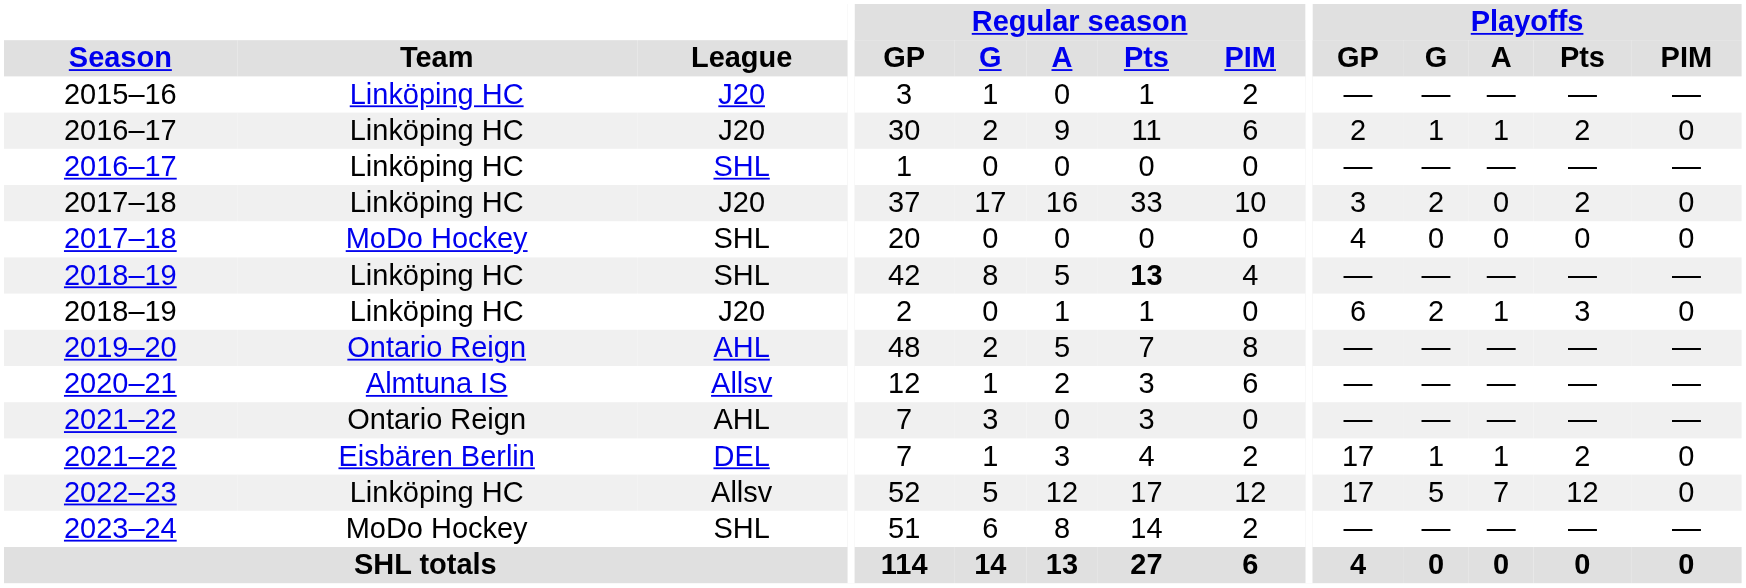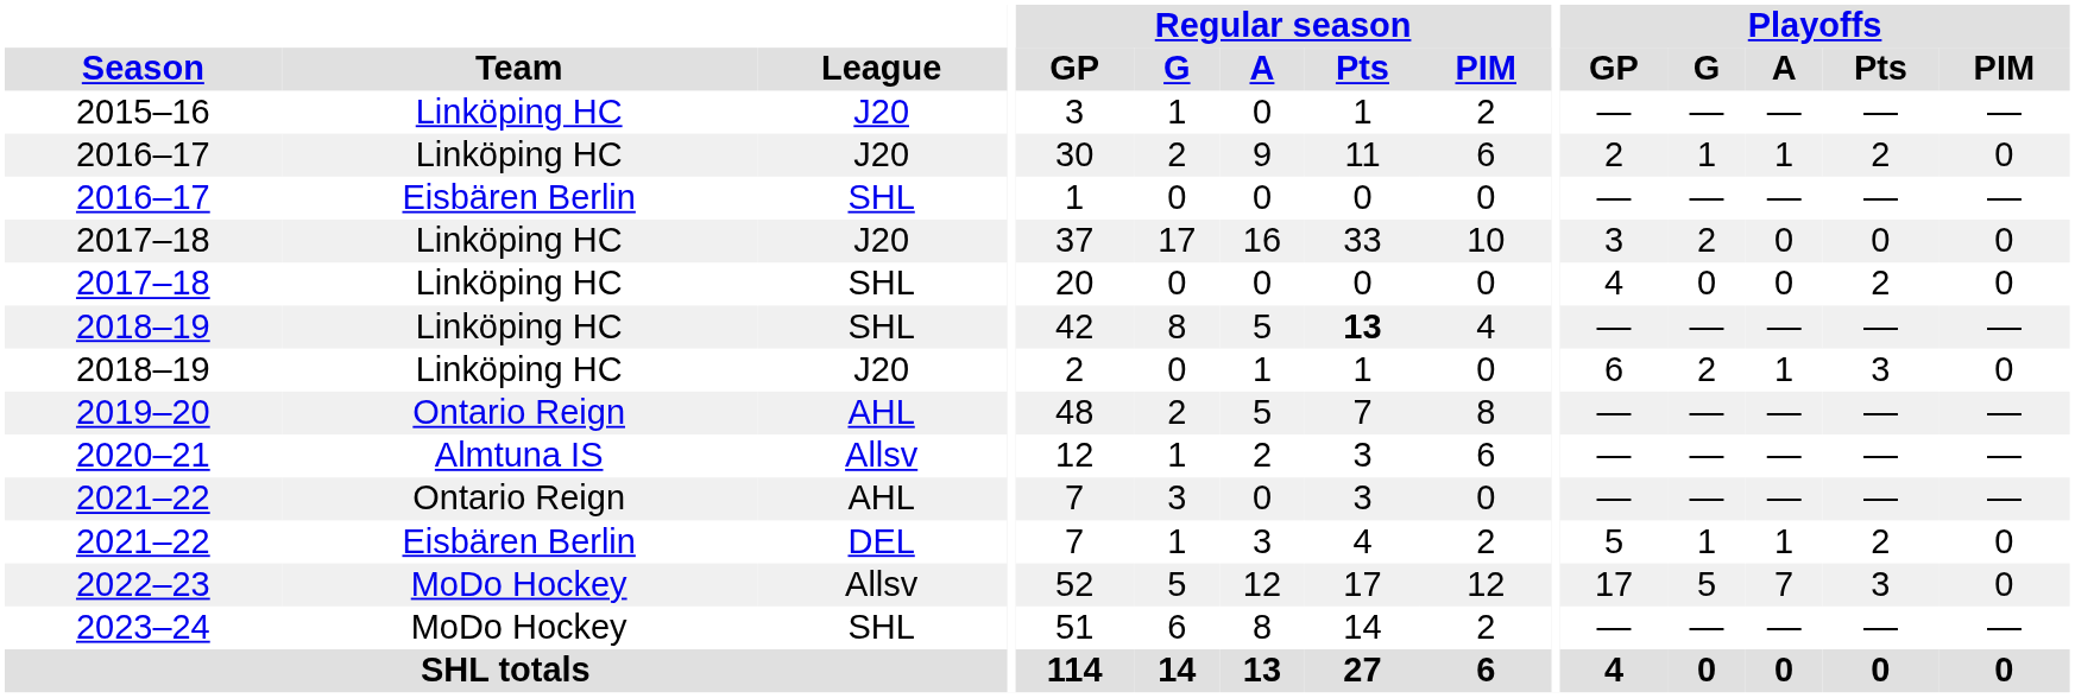2016–17 / SHL | Team: Linköping HC -> Eisbären Berlin
2017–18 / J20 | Playoffs / Pts: 2 -> 0
2017–18 / SHL | Team: MoDo Hockey -> Linköping HC
2017–18 / SHL | Playoffs / Pts: 0 -> 2
2021–22 / DEL | Playoffs / GP: 17 -> 5
2022–23 | Team: Linköping HC -> MoDo Hockey
2022–23 | Playoffs / Pts: 12 -> 3
